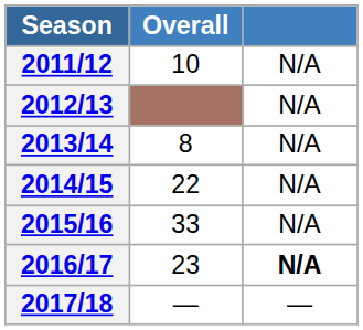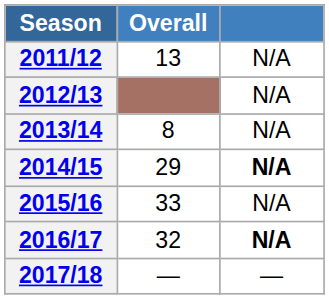2011/12 | Overall: 10 -> 13
2014/15 | Overall: 22 -> 29
2014/15 | column 3: normal -> bold
2016/17 | Overall: 23 -> 32
